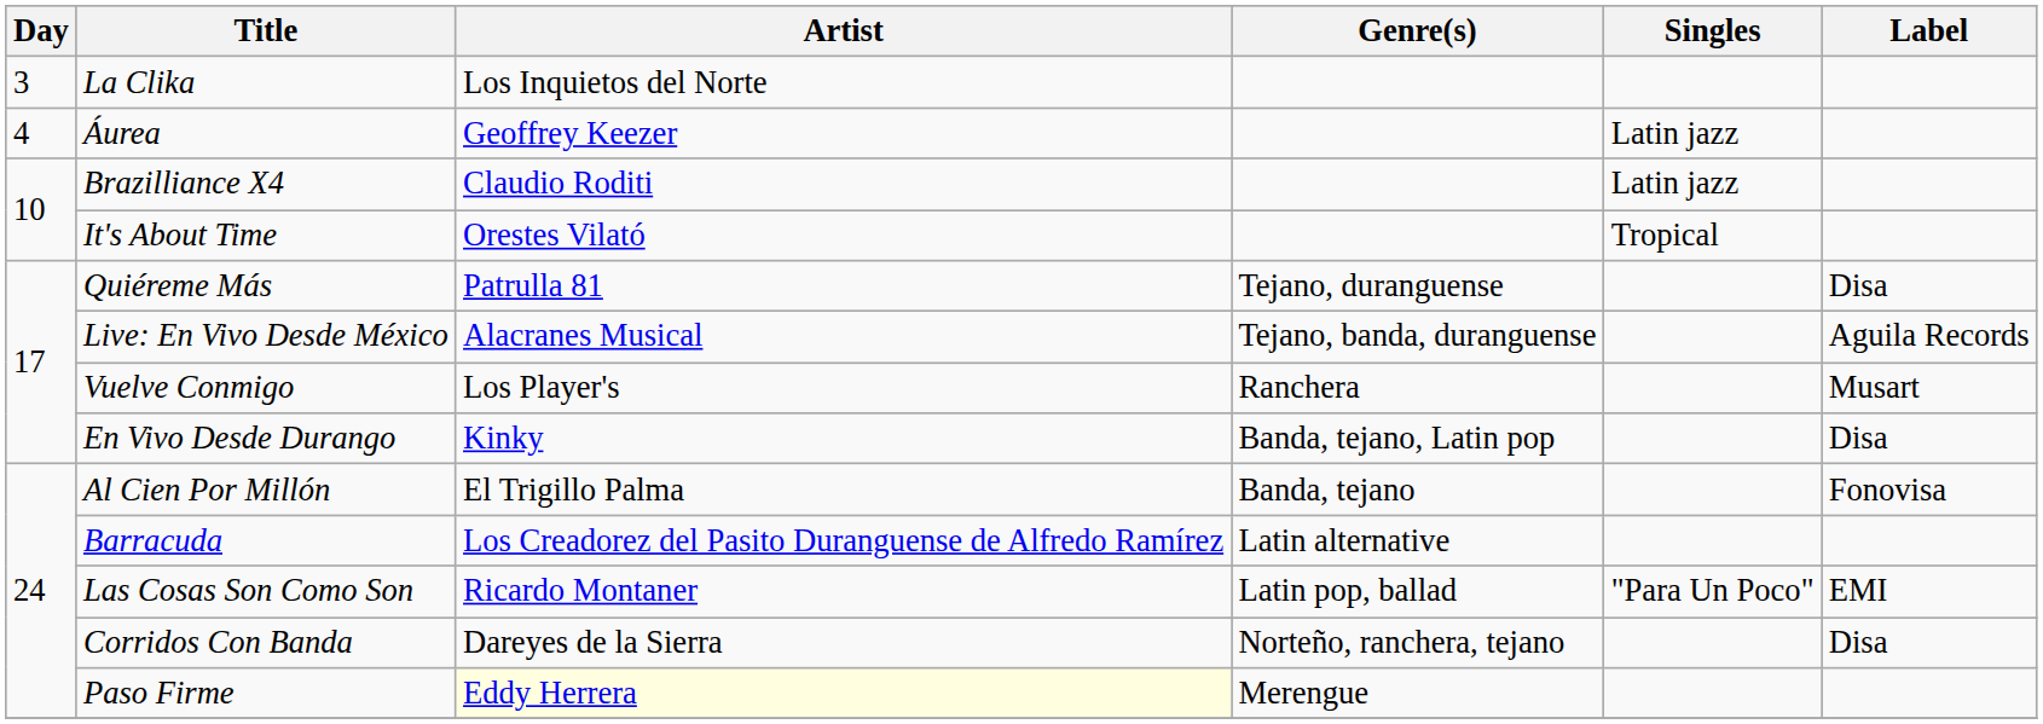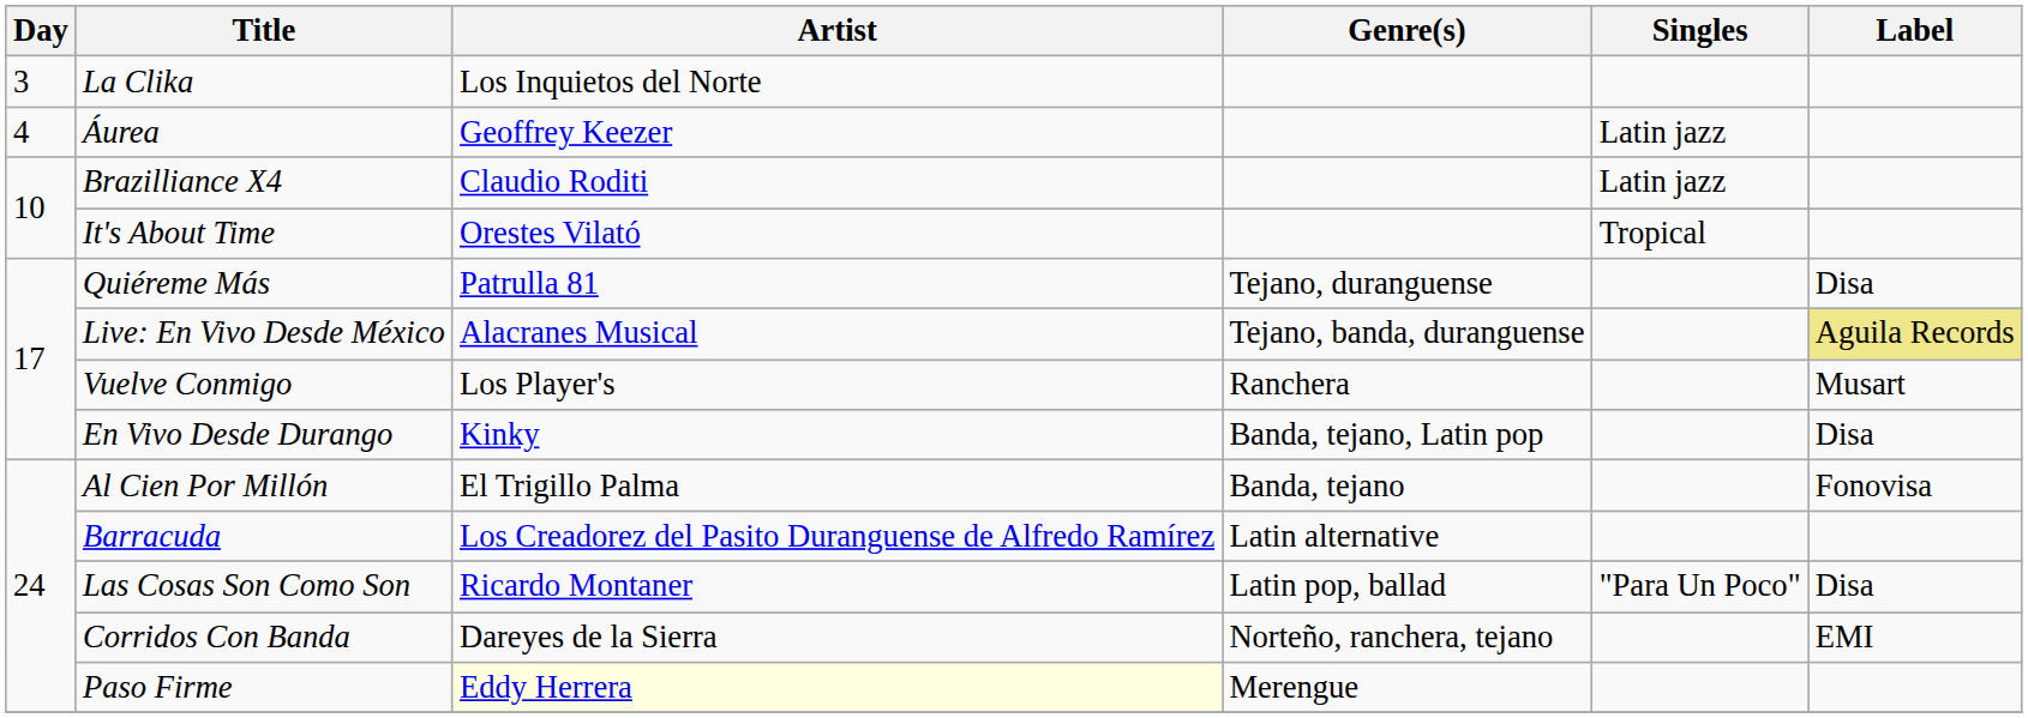Live: En Vivo Desde México | Label: no background -> khaki background
Las Cosas Son Como Son | Label: EMI -> Disa
Corridos Con Banda | Label: Disa -> EMI
